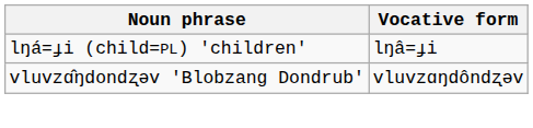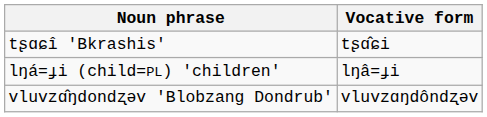+ row: tʂɑɕî 'Bkrashis' | tʂɑ̂ɕi
